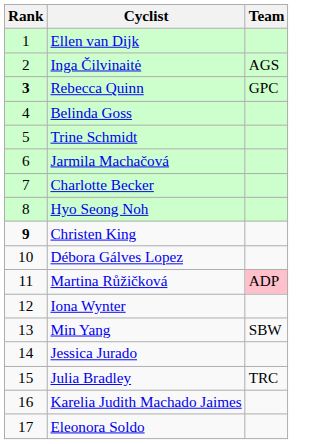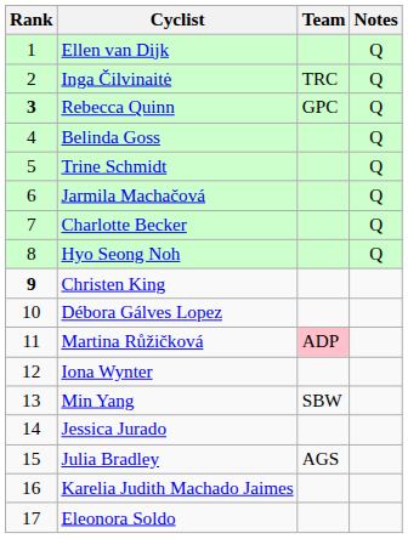+ column: Notes | Q | Q | Q | Q | Q | Q | Q | Q
Inga Čilvinaitė | Team: AGS -> TRC
Julia Bradley | Team: TRC -> AGS
